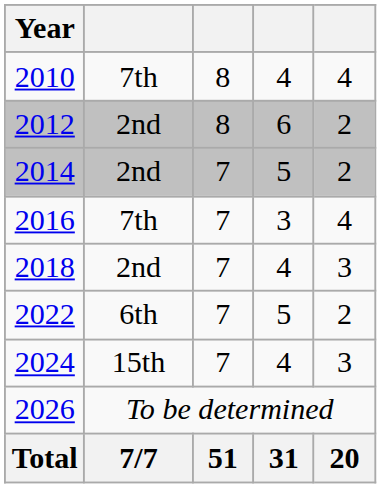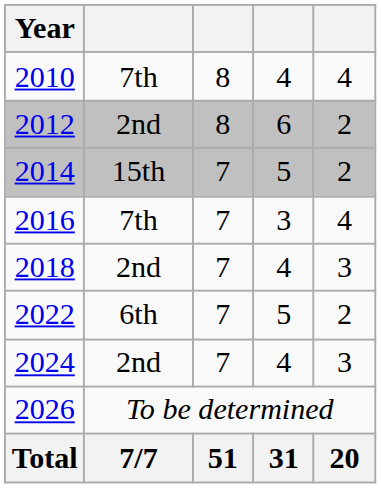2014 | column 2: 2nd -> 15th
2024 | column 2: 15th -> 2nd
